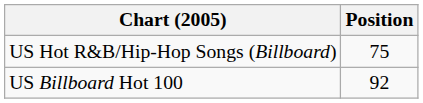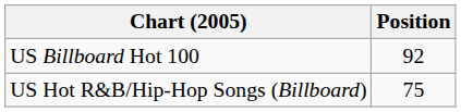rows swapped: US Billboard Hot 100 <-> US Hot R&B/Hip-Hop Songs (Billboard)
